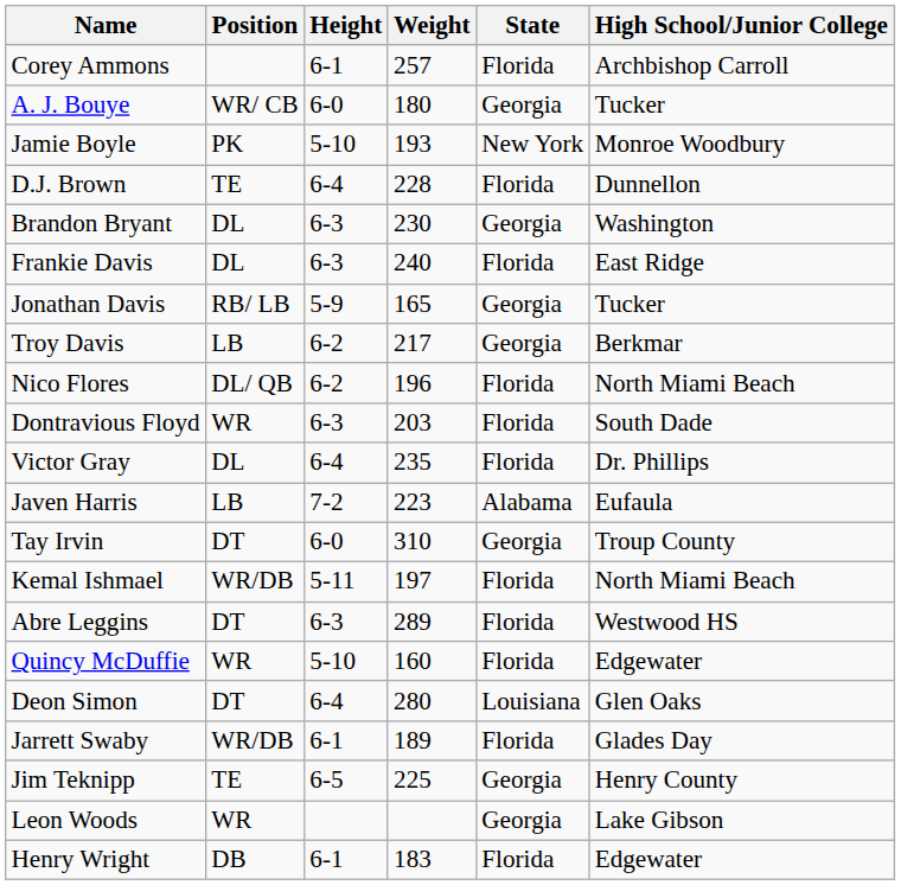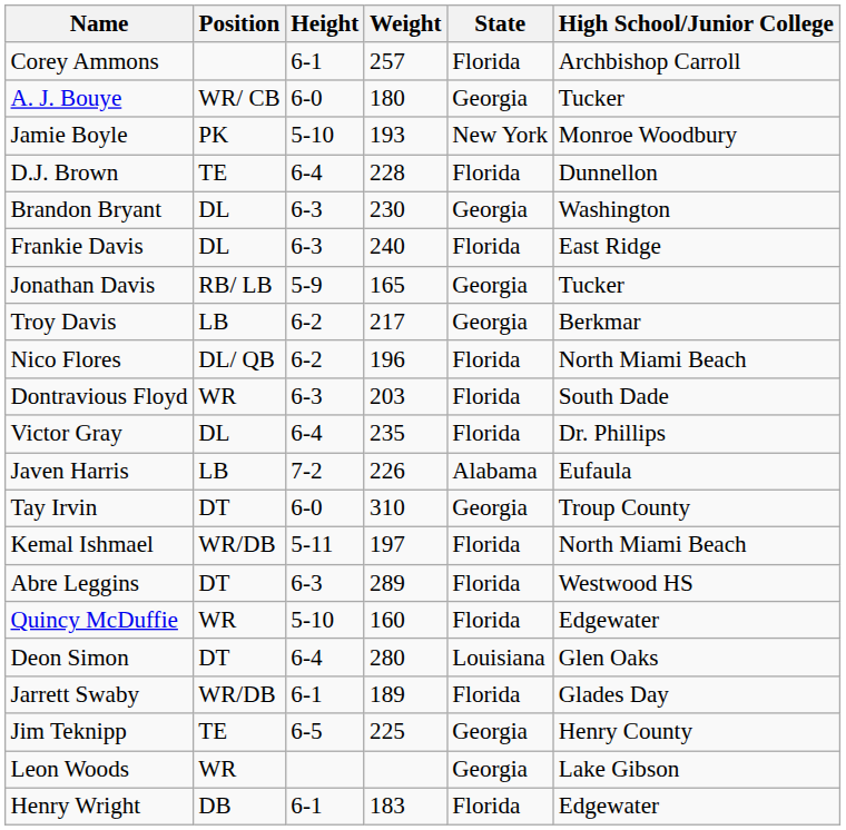Javen Harris | Weight: 223 -> 226
